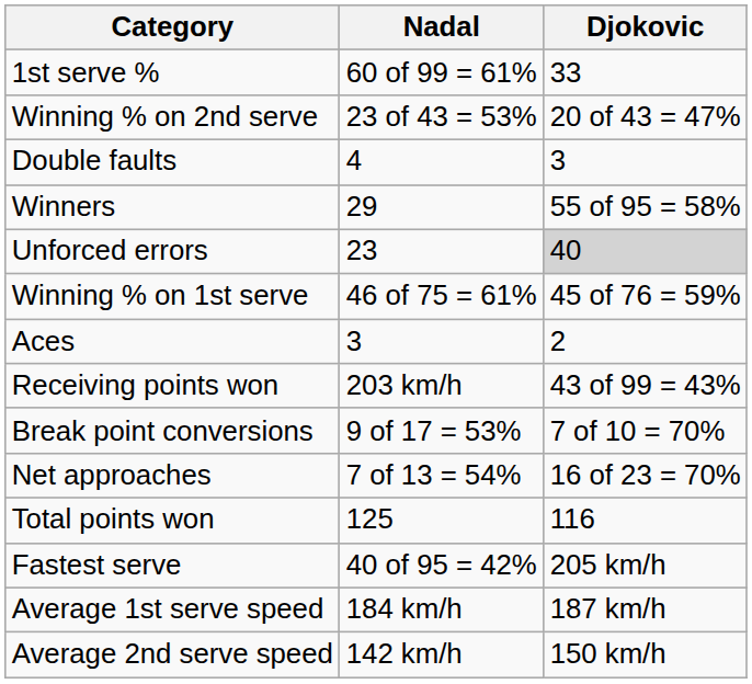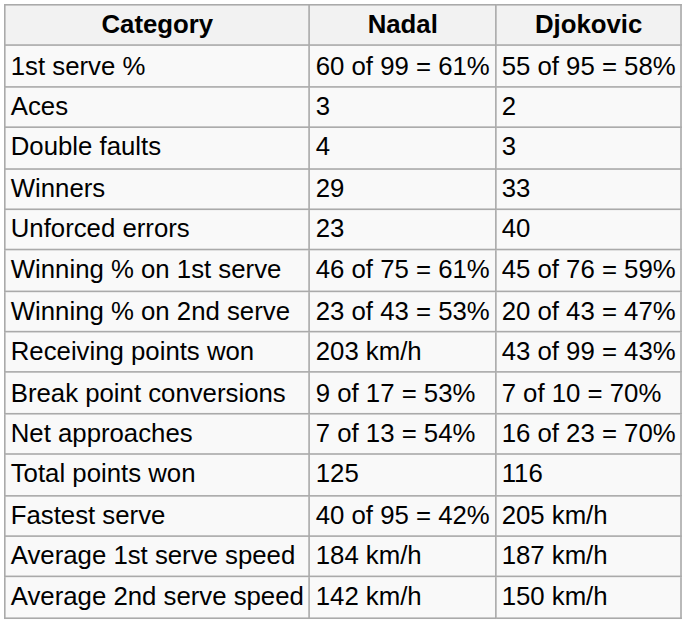1st serve % | Djokovic: 33 -> 55 of 95 = 58%
rows swapped: Aces <-> Winning % on 2nd serve
Winners | Djokovic: 55 of 95 = 58% -> 33
Unforced errors | Djokovic: lightgrey background -> no background
